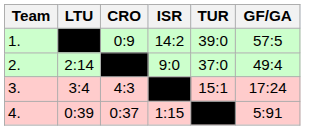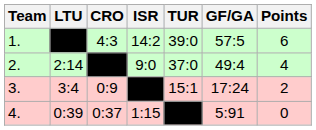+ column: Points | 6 | 4 | 2 | 0
1. | CRO: 0:9 -> 4:3
3. | CRO: 4:3 -> 0:9
